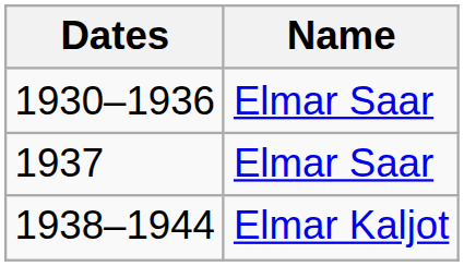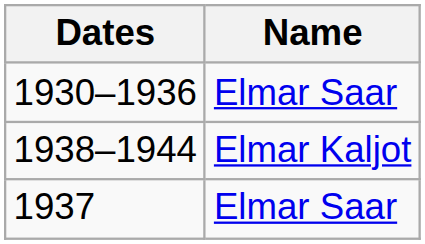rows swapped: 1937 <-> 1938–1944
